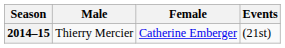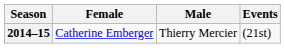columns swapped: Female <-> Male
